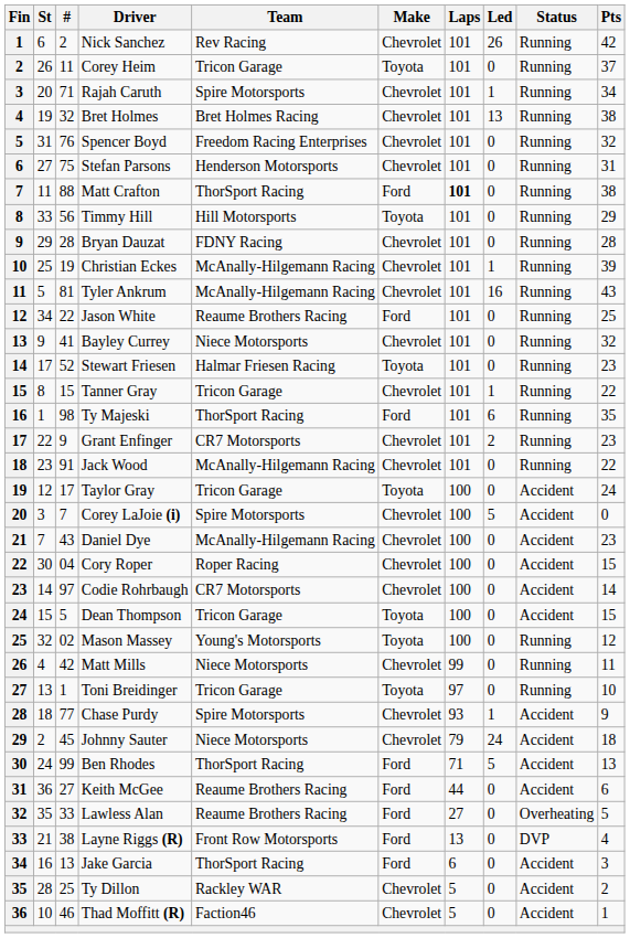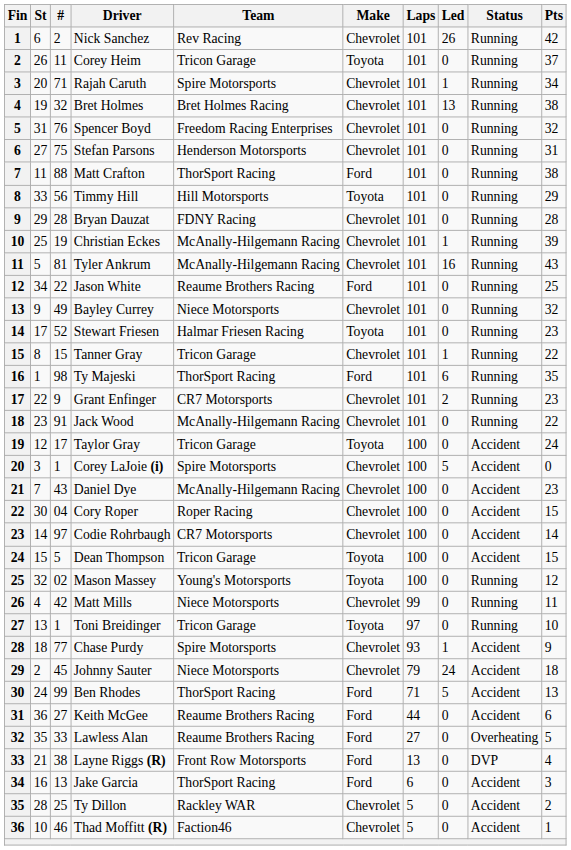Matt Crafton | Laps: bold -> normal
Bayley Currey | #: 41 -> 49
Corey LaJoie (i) | #: 7 -> 1
